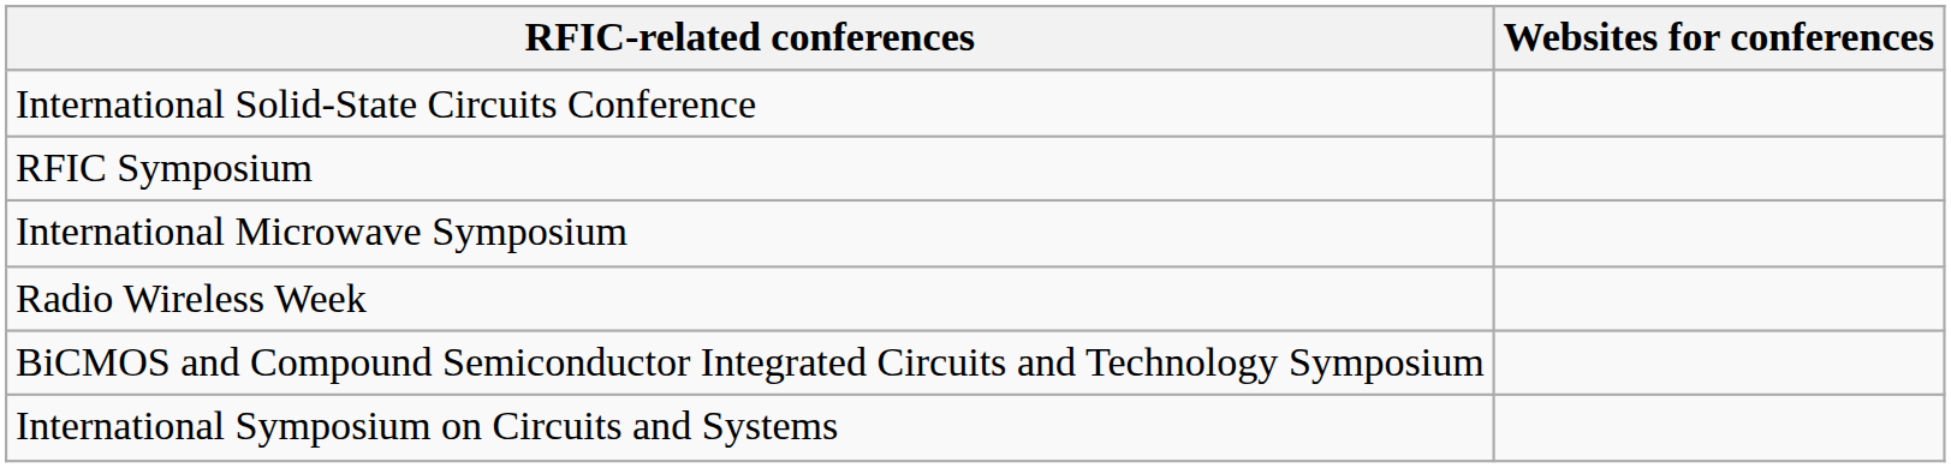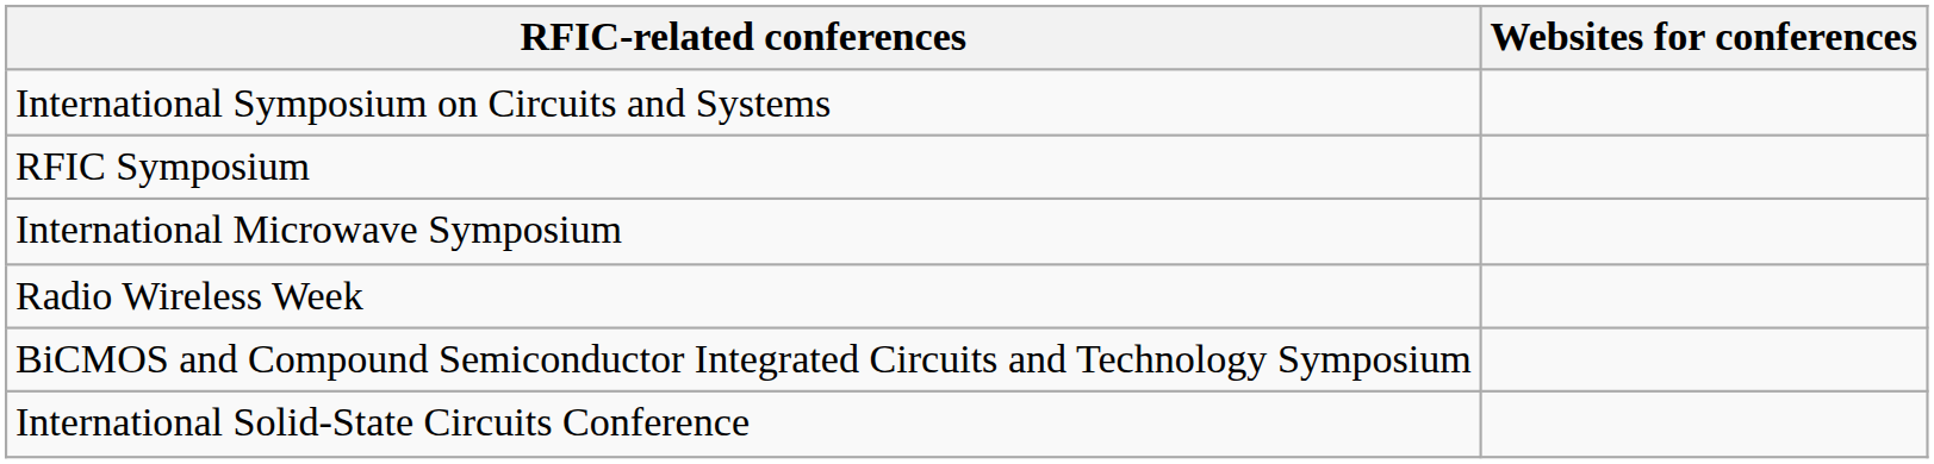rows swapped: International Solid-State Circuits Conference <-> International Symposium on Circuits and Systems
